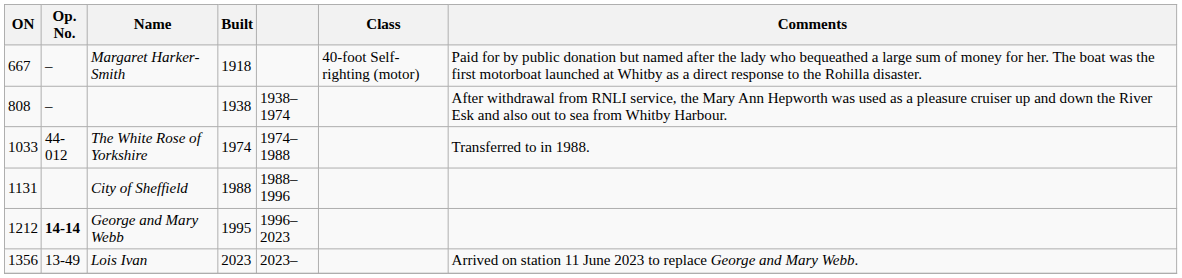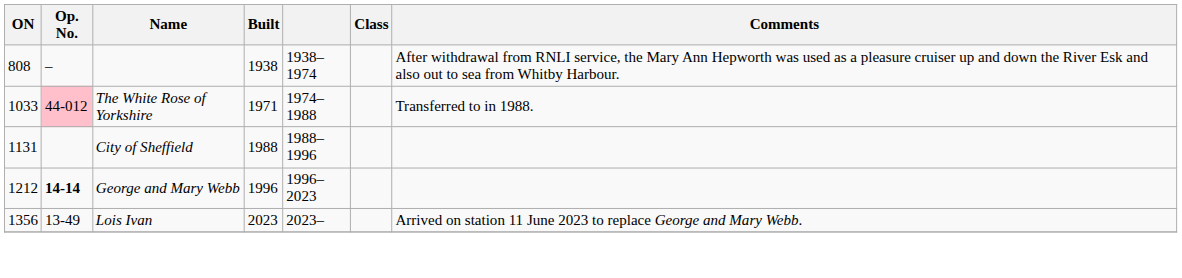- row: 667 | – | Margaret Harker-Smith | 1918 | 40-foot Self-righting (motor) | Paid for by public donation but named after the lady who bequeathed a large sum of money for her. The boat was the first motorboat launched at Whitby as a direct response to the Rohilla disaster.
The White Rose of Yorkshire | Op. No.: no background -> pink background
The White Rose of Yorkshire | Built: 1974 -> 1971
George and Mary Webb | Built: 1995 -> 1996
